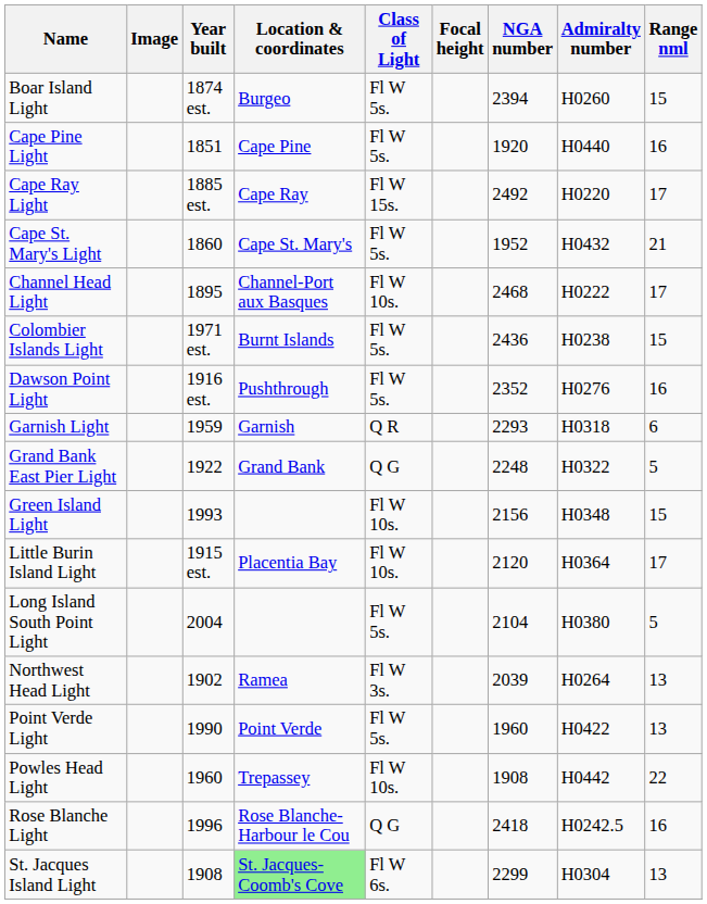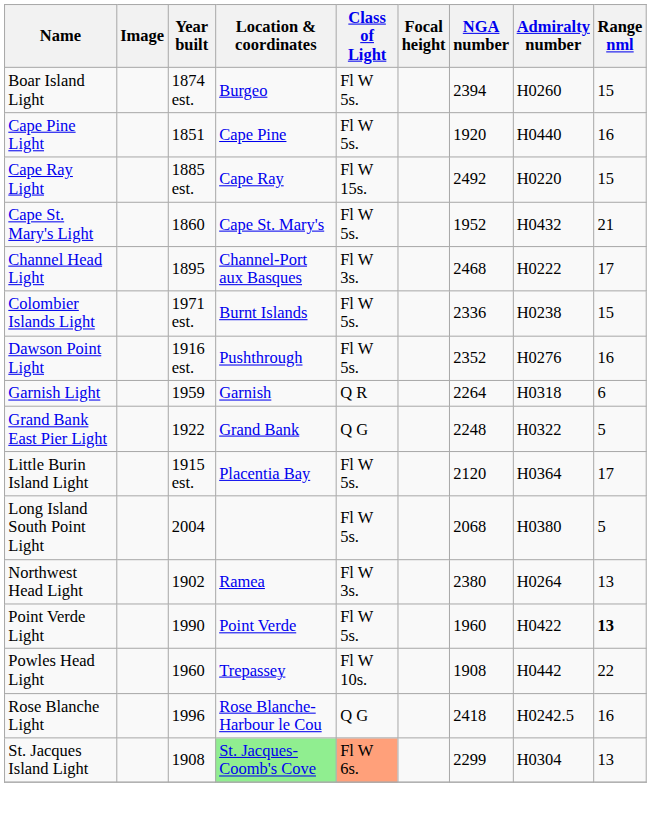Cape Ray Light | Range nml: 17 -> 15
Channel Head Light | Class of Light: Fl W 10s. -> Fl W 3s.
Colombier Islands Light | NGA number: 2436 -> 2336
Garnish Light | NGA number: 2293 -> 2264
- row: Green Island Light | 1993 | Fl W 10s. | 2156 | H0348 | 15
Little Burin Island Light | Class of Light: Fl W 10s. -> Fl W 5s.
Long Island South Point Light | NGA number: 2104 -> 2068
Northwest Head Light | NGA number: 2039 -> 2380
Point Verde Light | Range nml: normal -> bold
St. Jacques Island Light | Class of Light: no background -> lightsalmon background
